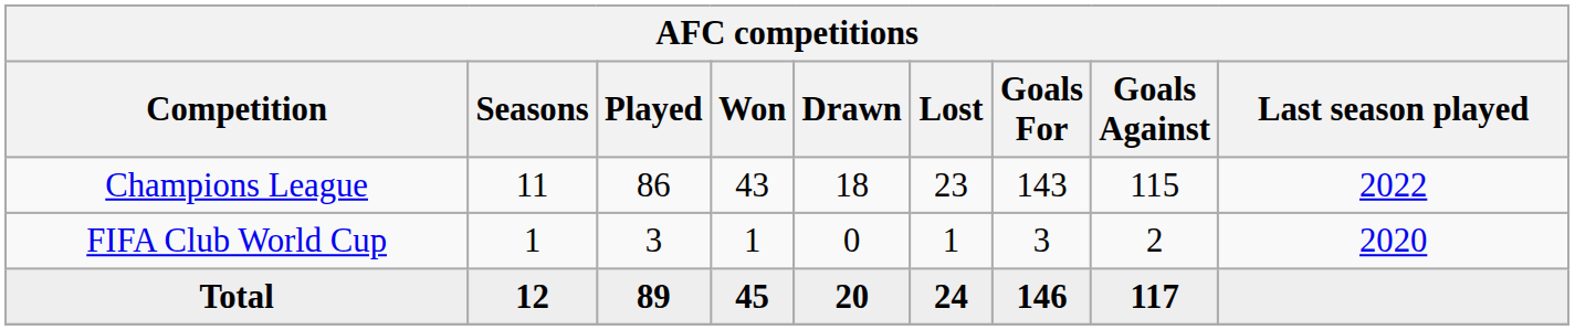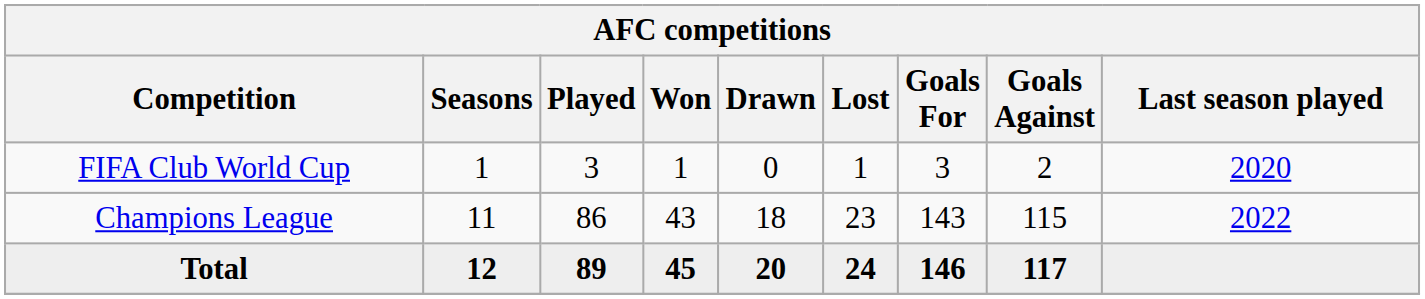rows swapped: Champions League <-> FIFA Club World Cup
